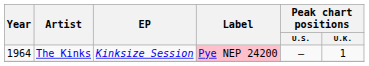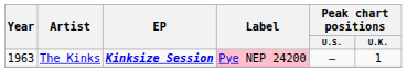The Kinks | Year: 1964 -> 1963
The Kinks | EP: normal -> bold
